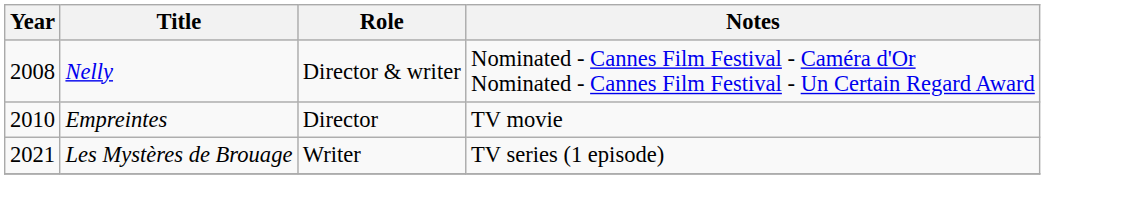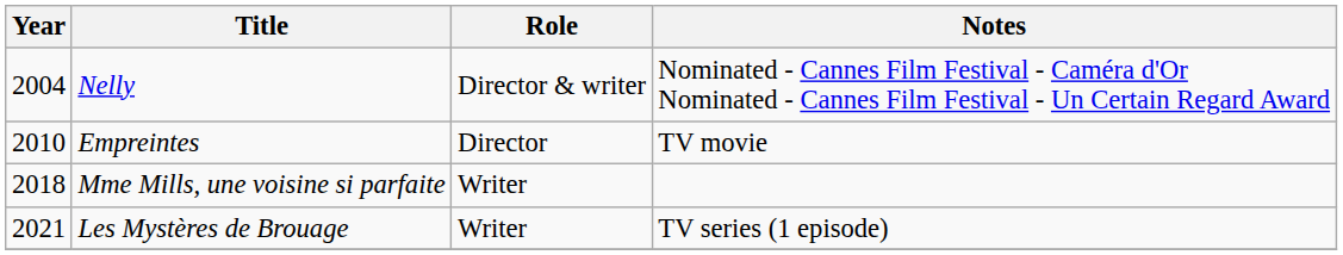Nelly | Year: 2008 -> 2004
+ row: 2018 | Mme Mills, une voisine si parfaite | Writer
